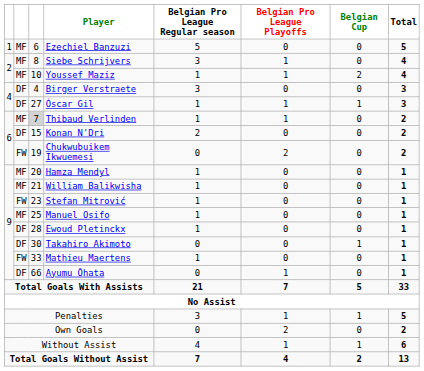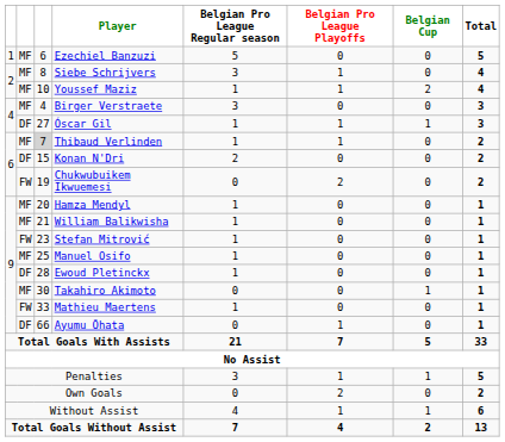Birger Verstraete | column 2: DF -> MF
Takahiro Akimoto | column 2: DF -> MF
